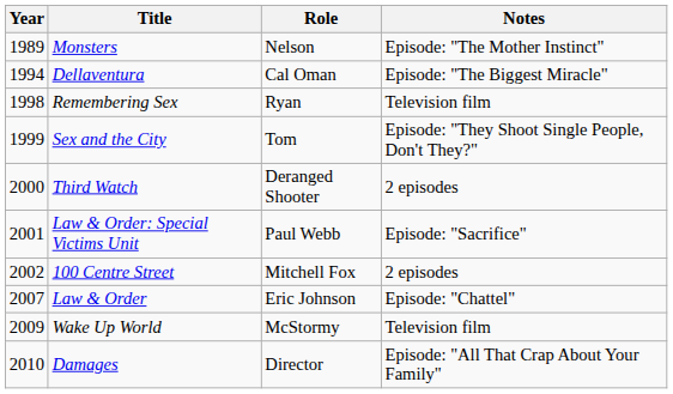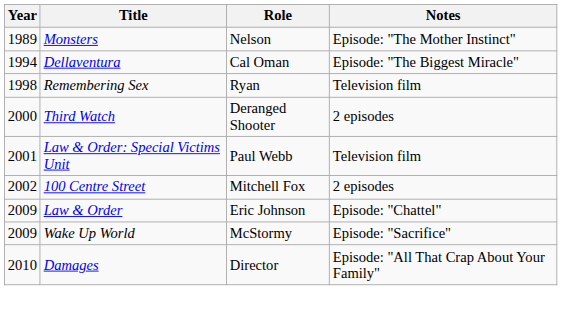- row: 1999 | Sex and the City | Tom | Episode: "They Shoot Single People, Don't They?"
Law & Order: Special Victims Unit | Notes: Episode: "Sacrifice" -> Television film
Law & Order | Year: 2007 -> 2009
Wake Up World | Notes: Television film -> Episode: "Sacrifice"
